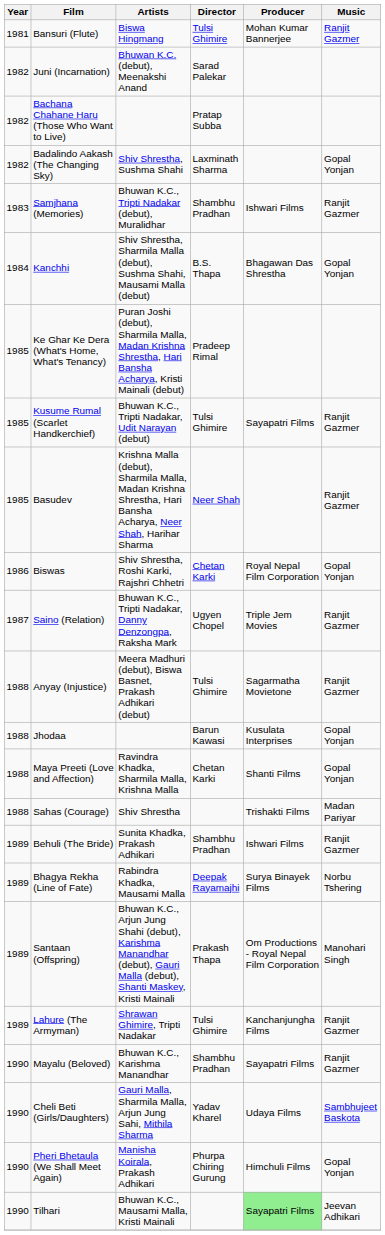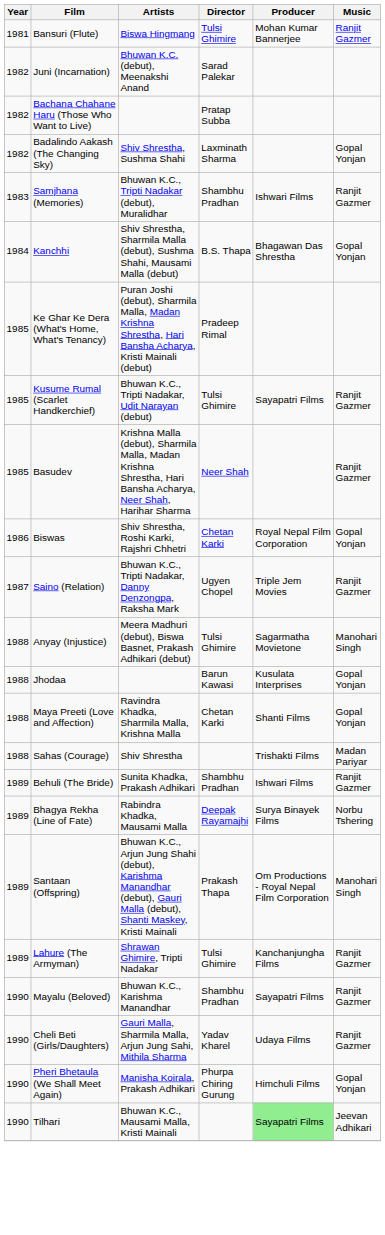Anyay (Injustice) | Music: Ranjit Gazmer -> Manohari Singh
Cheli Beti (Girls/Daughters) | Music: Sambhujeet Baskota -> Ranjit Gazmer
